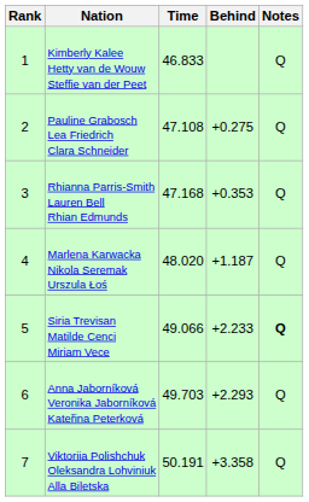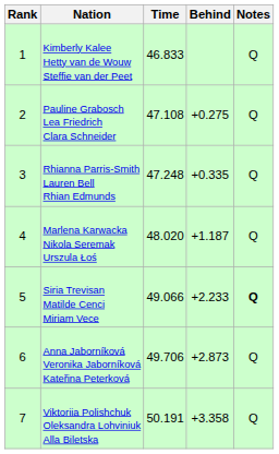Rhianna Parris-Smith Lauren Bell Rhian Edmunds | Time: 47.168 -> 47.248
Rhianna Parris-Smith Lauren Bell Rhian Edmunds | Behind: +0.353 -> +0.335
Anna Jaborníková Veronika Jaborníková Kateřina Peterková | Time: 49.703 -> 49.706
Anna Jaborníková Veronika Jaborníková Kateřina Peterková | Behind: +2.293 -> +2.873
